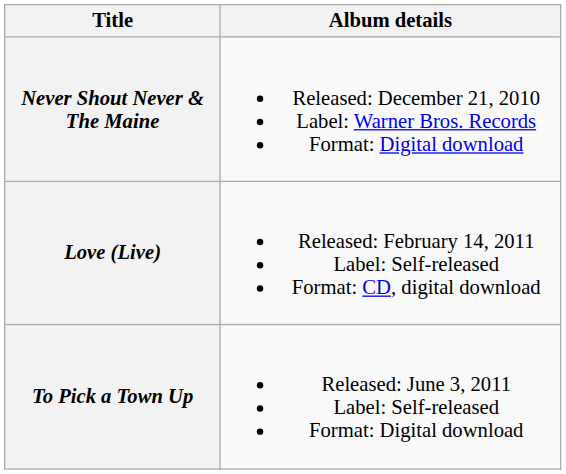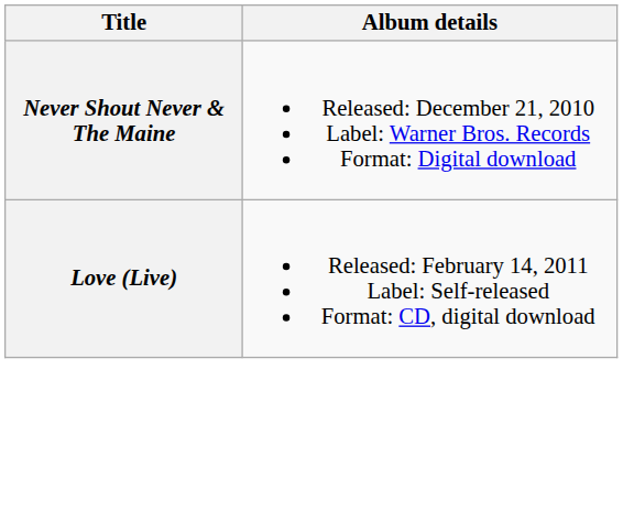- row: To Pick a Town Up | Released: June 3, 2011 Label: Self-released Format: Digital download
